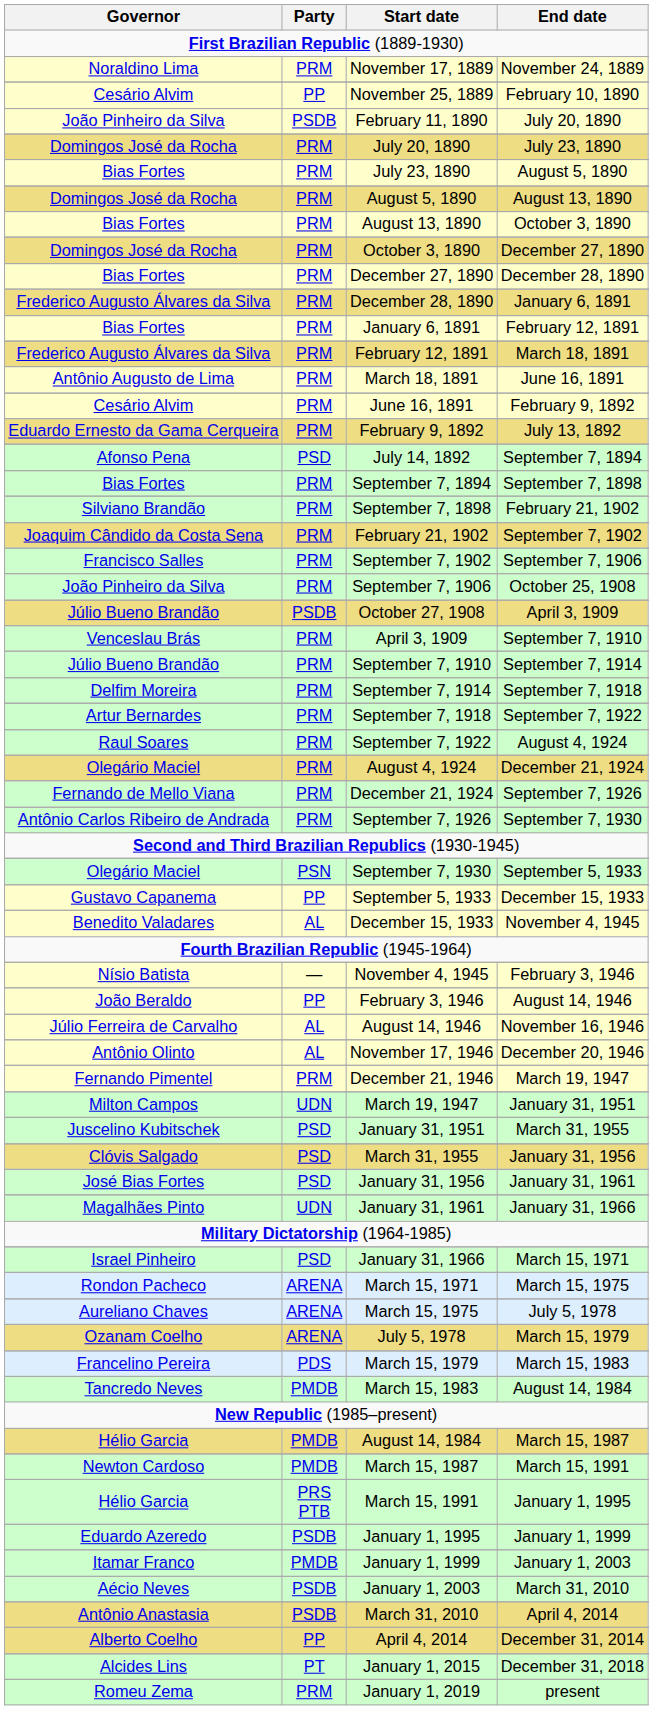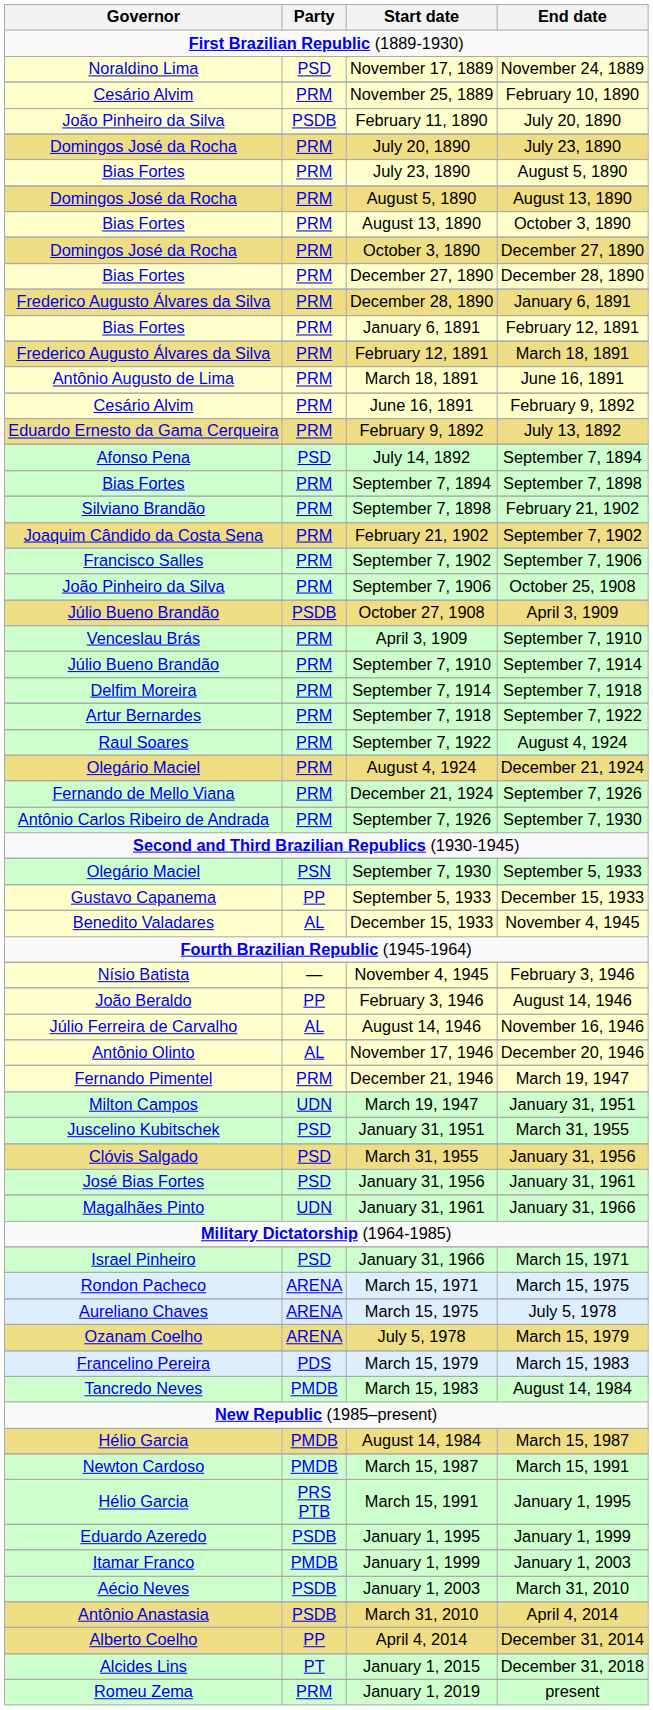November 17, 1889 | Party: PRM -> PSD
November 25, 1889 | Party: PP -> PRM
